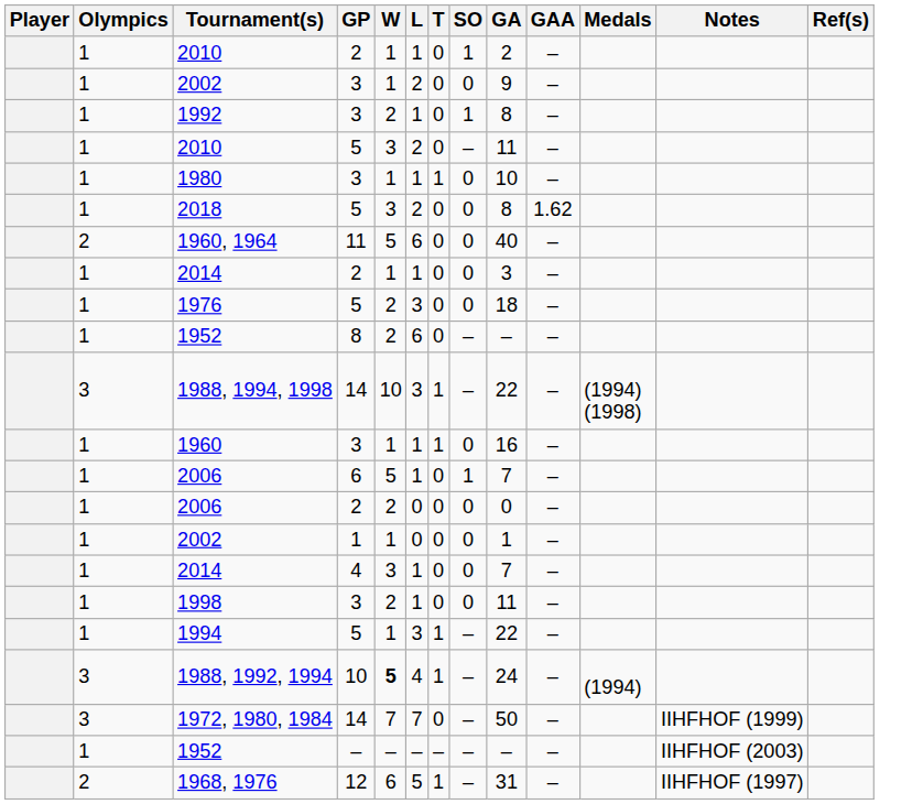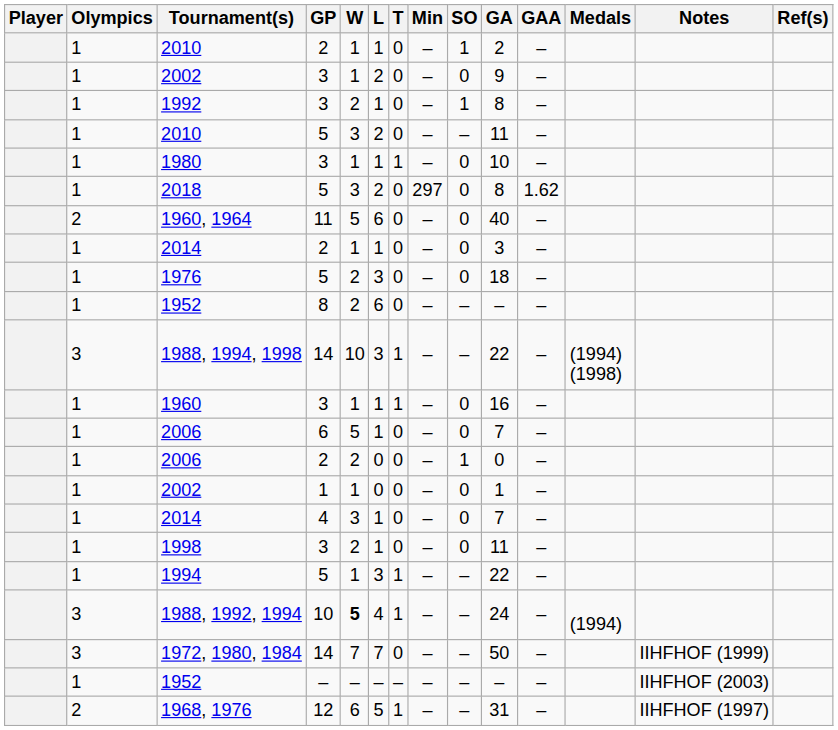+ column: Min | – | – | – | – | – | 297 | – | – | – | – | – | – | – | – | – | – | – | – | – | – | – | –
2006 / 6 | SO: 1 -> 0
2006 / 2 | SO: 0 -> 1
